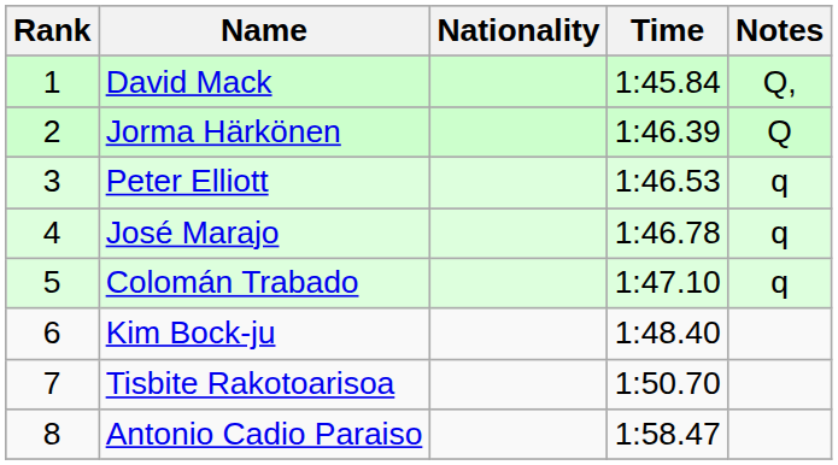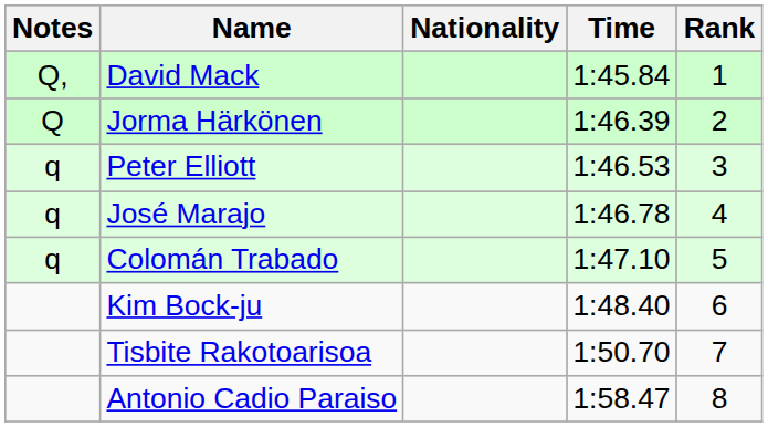columns swapped: Rank <-> Notes
